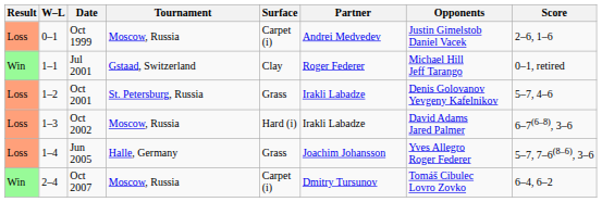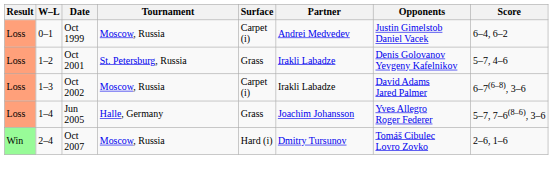Oct 1999 | Score: 2–6, 1–6 -> 6–4, 6–2
- row: Win | 1–1 | Jul 2001 | Gstaad, Switzerland | Clay | Roger Federer | Michael Hill Jeff Tarango | 0–1, retired
Oct 2002 | Surface: Hard (i) -> Carpet (i)
Oct 2007 | Surface: Carpet (i) -> Hard (i)
Oct 2007 | Score: 6–4, 6–2 -> 2–6, 1–6
